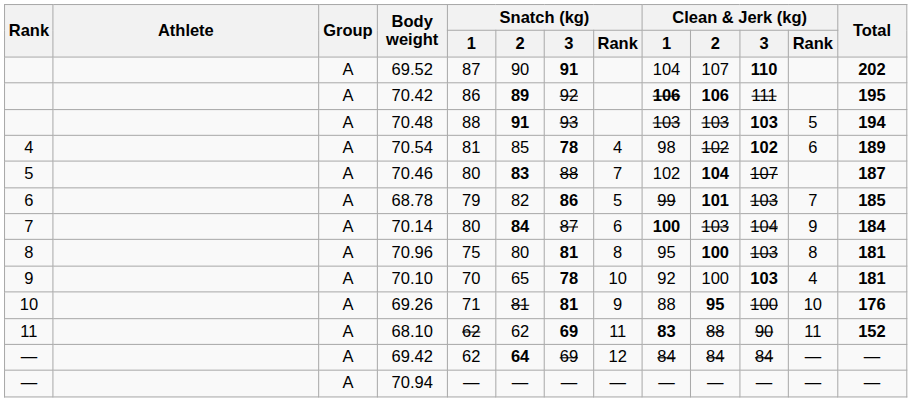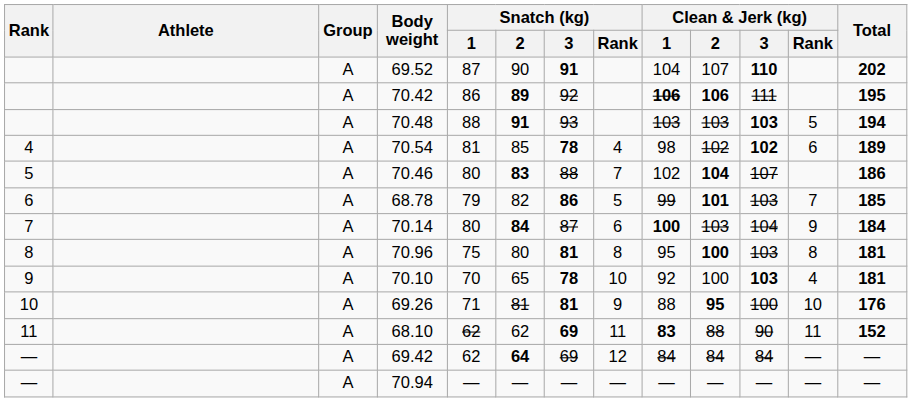70.46 | Total: 187 -> 186
